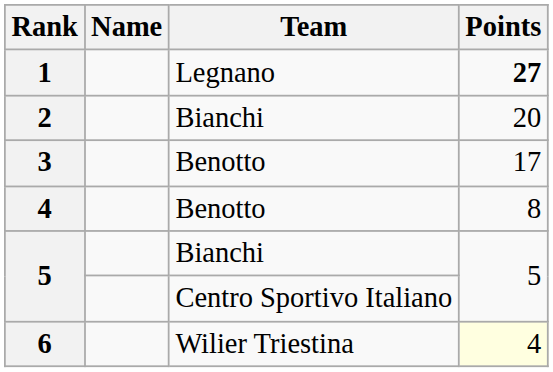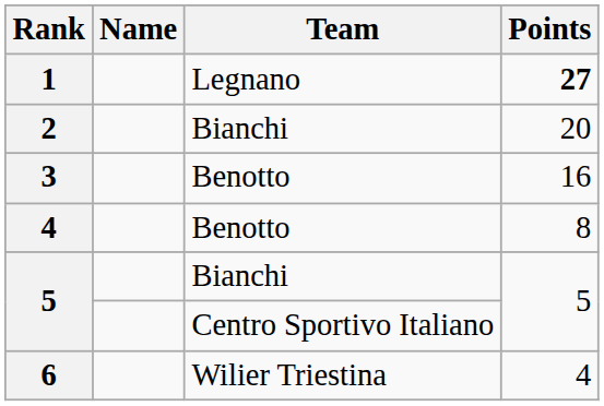3 | Points: 17 -> 16
6 | Points: lightyellow background -> no background
